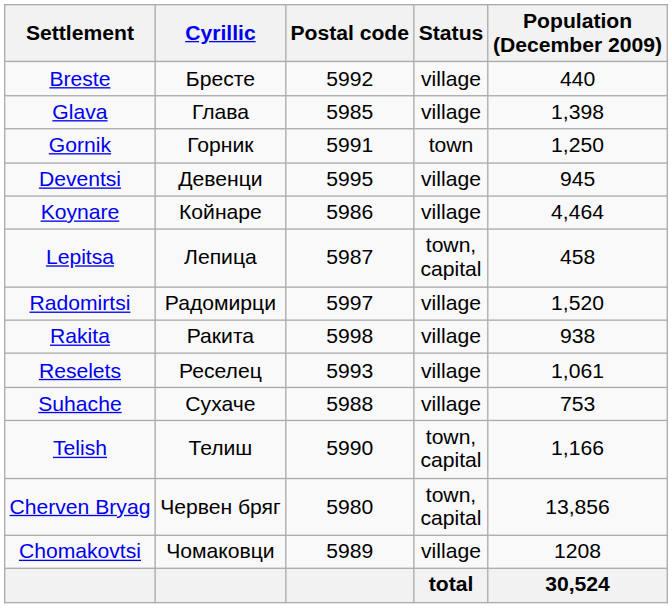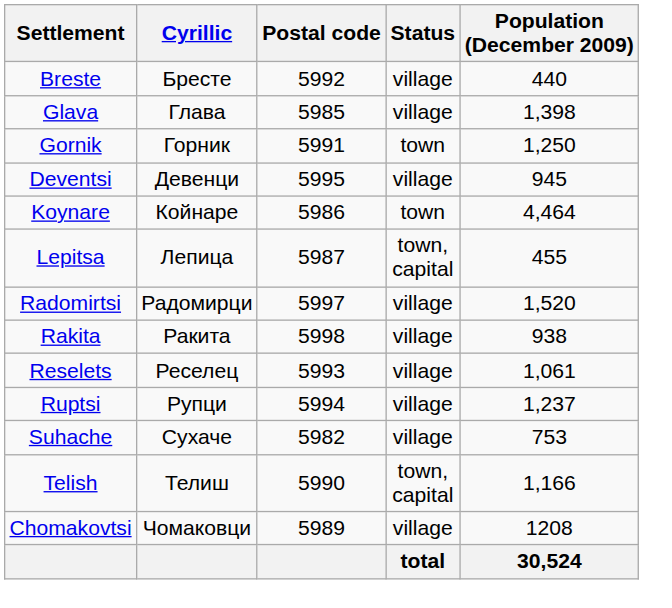Koynare | Status: village -> town
Lepitsa | Population (December 2009): 458 -> 455
+ row: Ruptsi | Рупци | 5994 | village | 1,237
Suhache | Postal code: 5988 -> 5982
- row: Cherven Bryag | Червен бряг | 5980 | town, capital | 13,856
